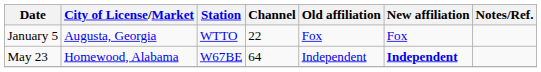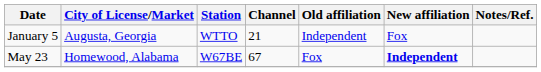January 5 | Channel: 22 -> 21
January 5 | Old affiliation: Fox -> Independent
May 23 | Channel: 64 -> 67
May 23 | Old affiliation: Independent -> Fox
